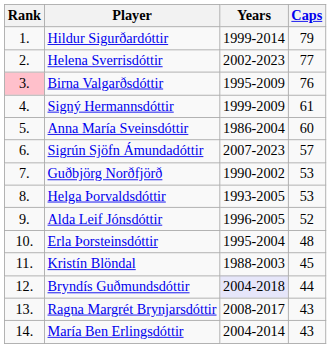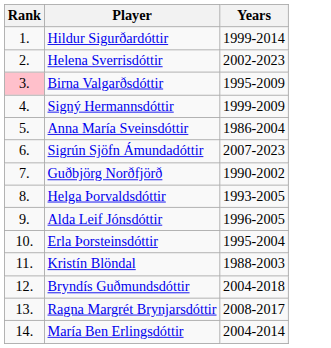- column: Caps | 79 | 77 | 76 | 61 | 60 | 57 | 53 | 53 | 52 | 48 | 45 | 44 | 43 | 43
Bryndís Guðmundsdóttir | Years: lavender background -> no background
